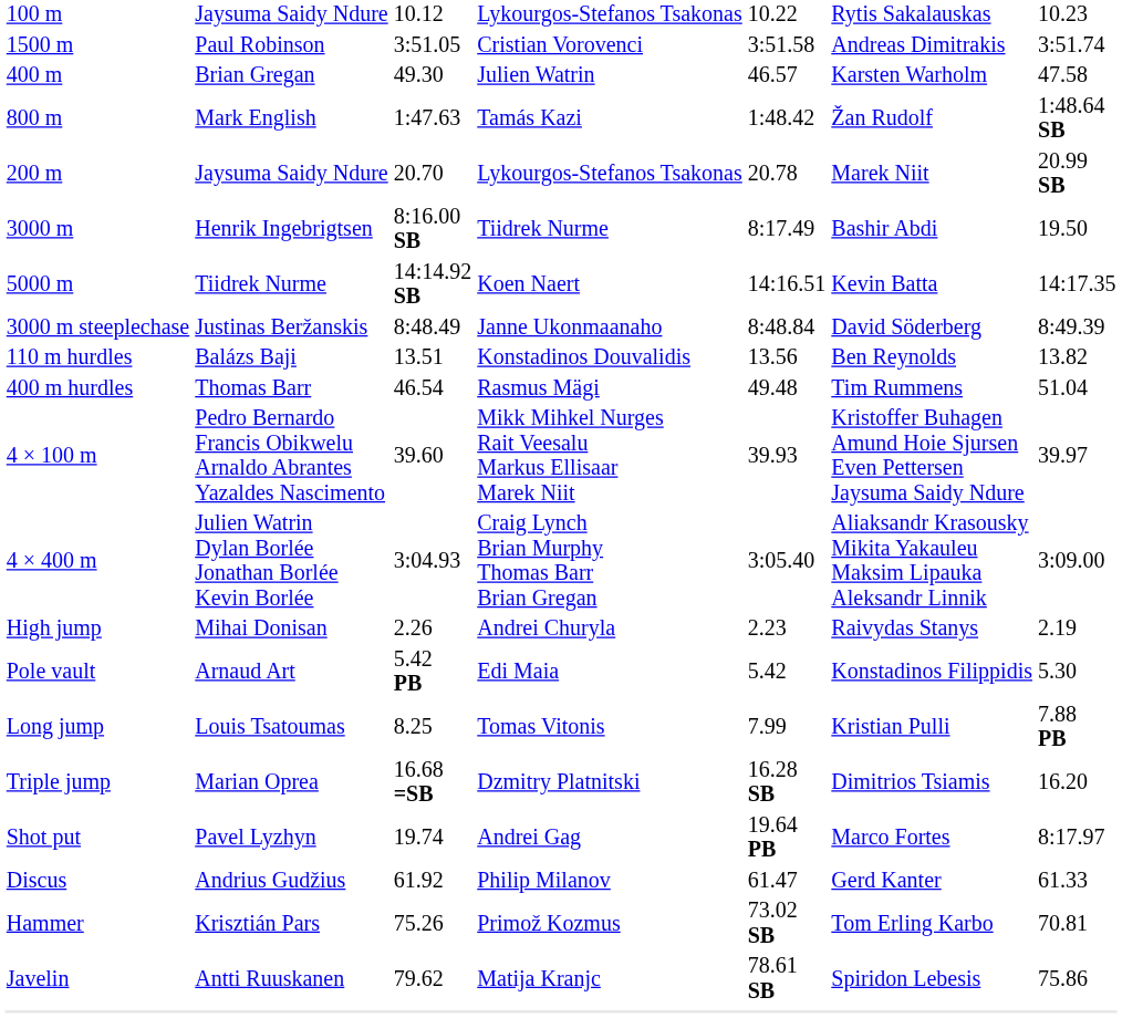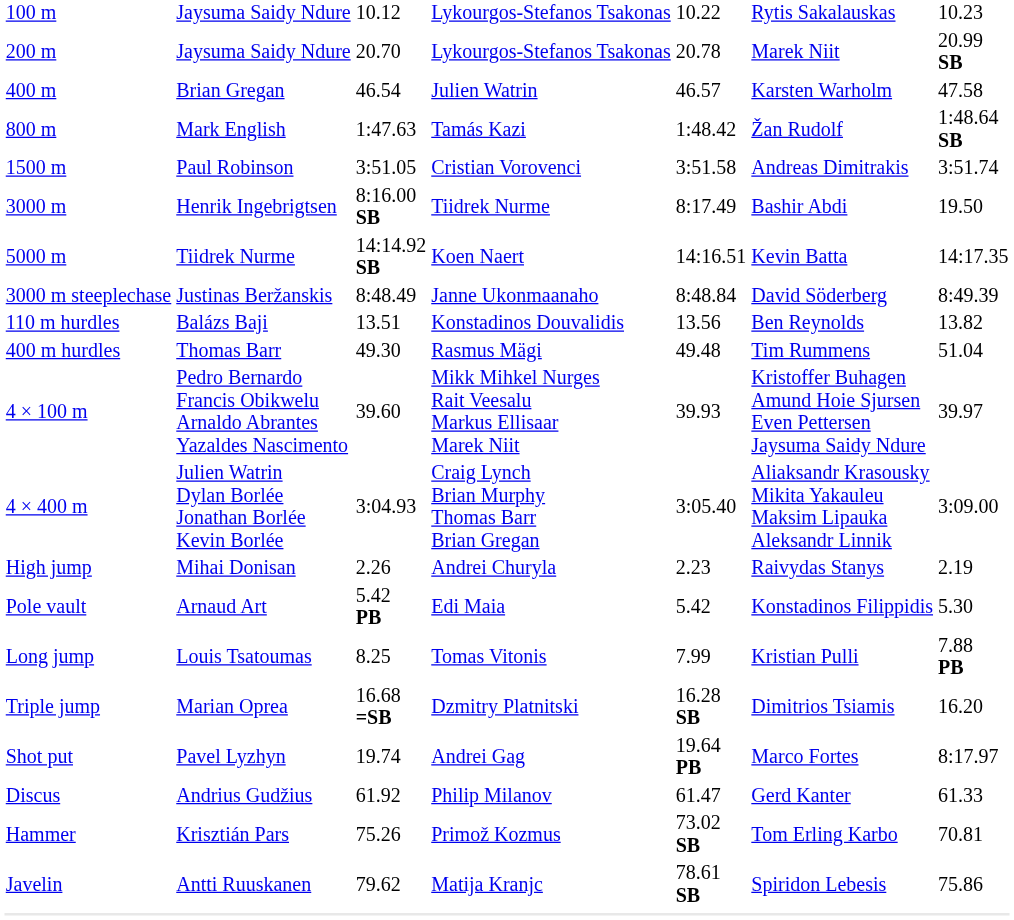rows swapped: 200 m <-> 1500 m
400 m | column 3: 49.30 -> 46.54
400 m hurdles | column 3: 46.54 -> 49.30
